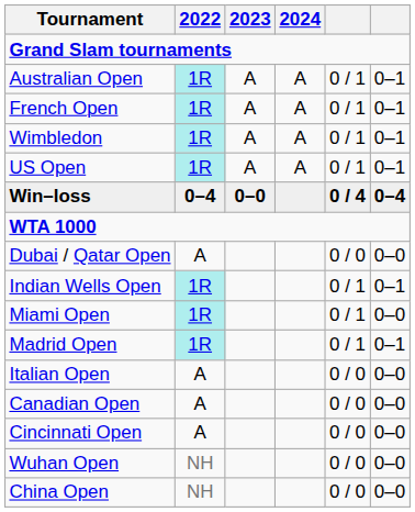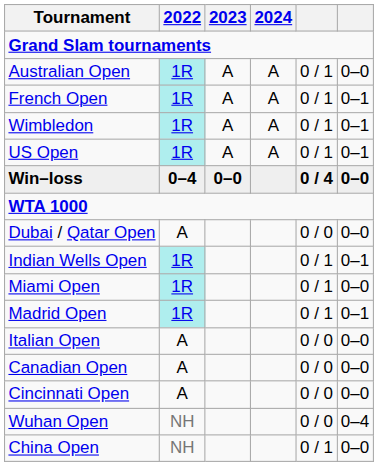Australian Open | column 6: 0–1 -> 0–0
Win–loss | column 6: 0–4 -> 0–0
Wuhan Open | column 6: 0–0 -> 0–4
China Open | column 5: 0 / 0 -> 0 / 1
